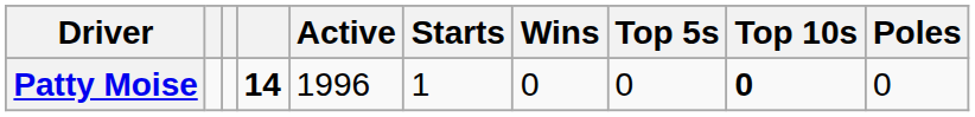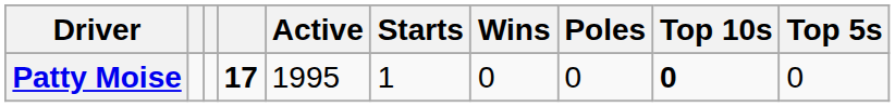columns swapped: Top 5s <-> Poles
Patty Moise | column 4: 14 -> 17
Patty Moise | Active: 1996 -> 1995
